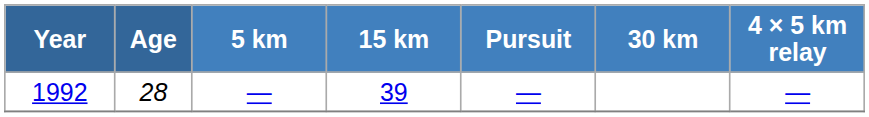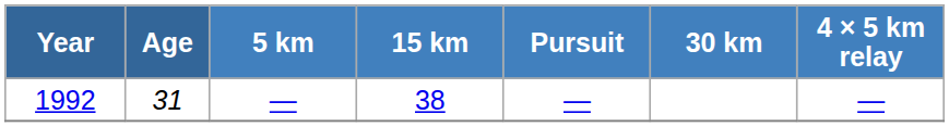1992 | Age: 28 -> 31
1992 | 15 km: 39 -> 38
